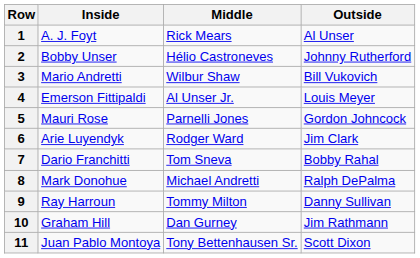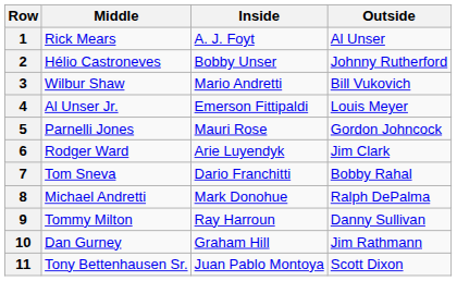columns swapped: Inside <-> Middle
